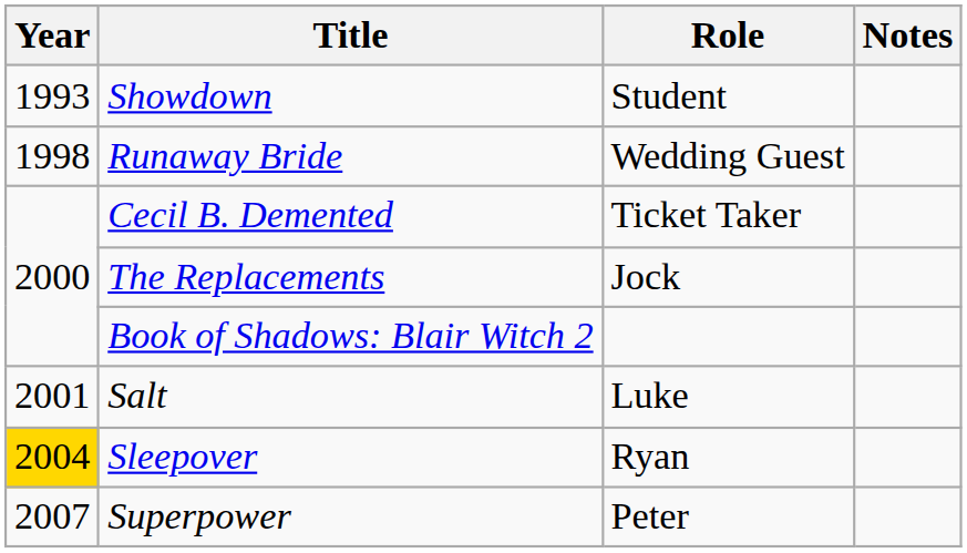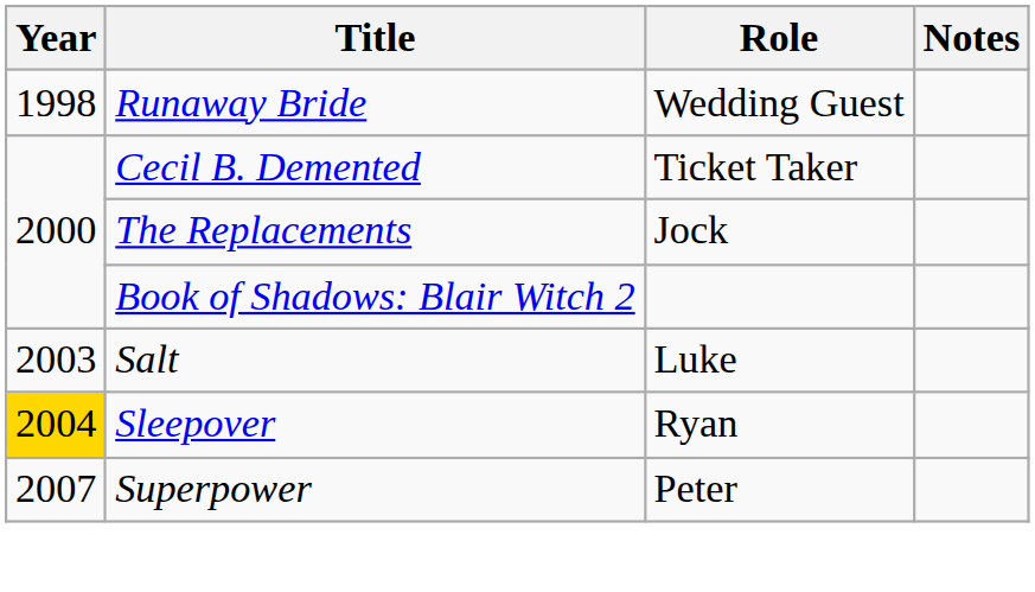- row: 1993 | Showdown | Student
Salt | Year: 2001 -> 2003
